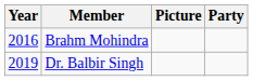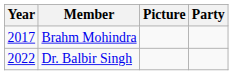Brahm Mohindra | Year: 2016 -> 2017
Dr. Balbir Singh | Year: 2019 -> 2022
